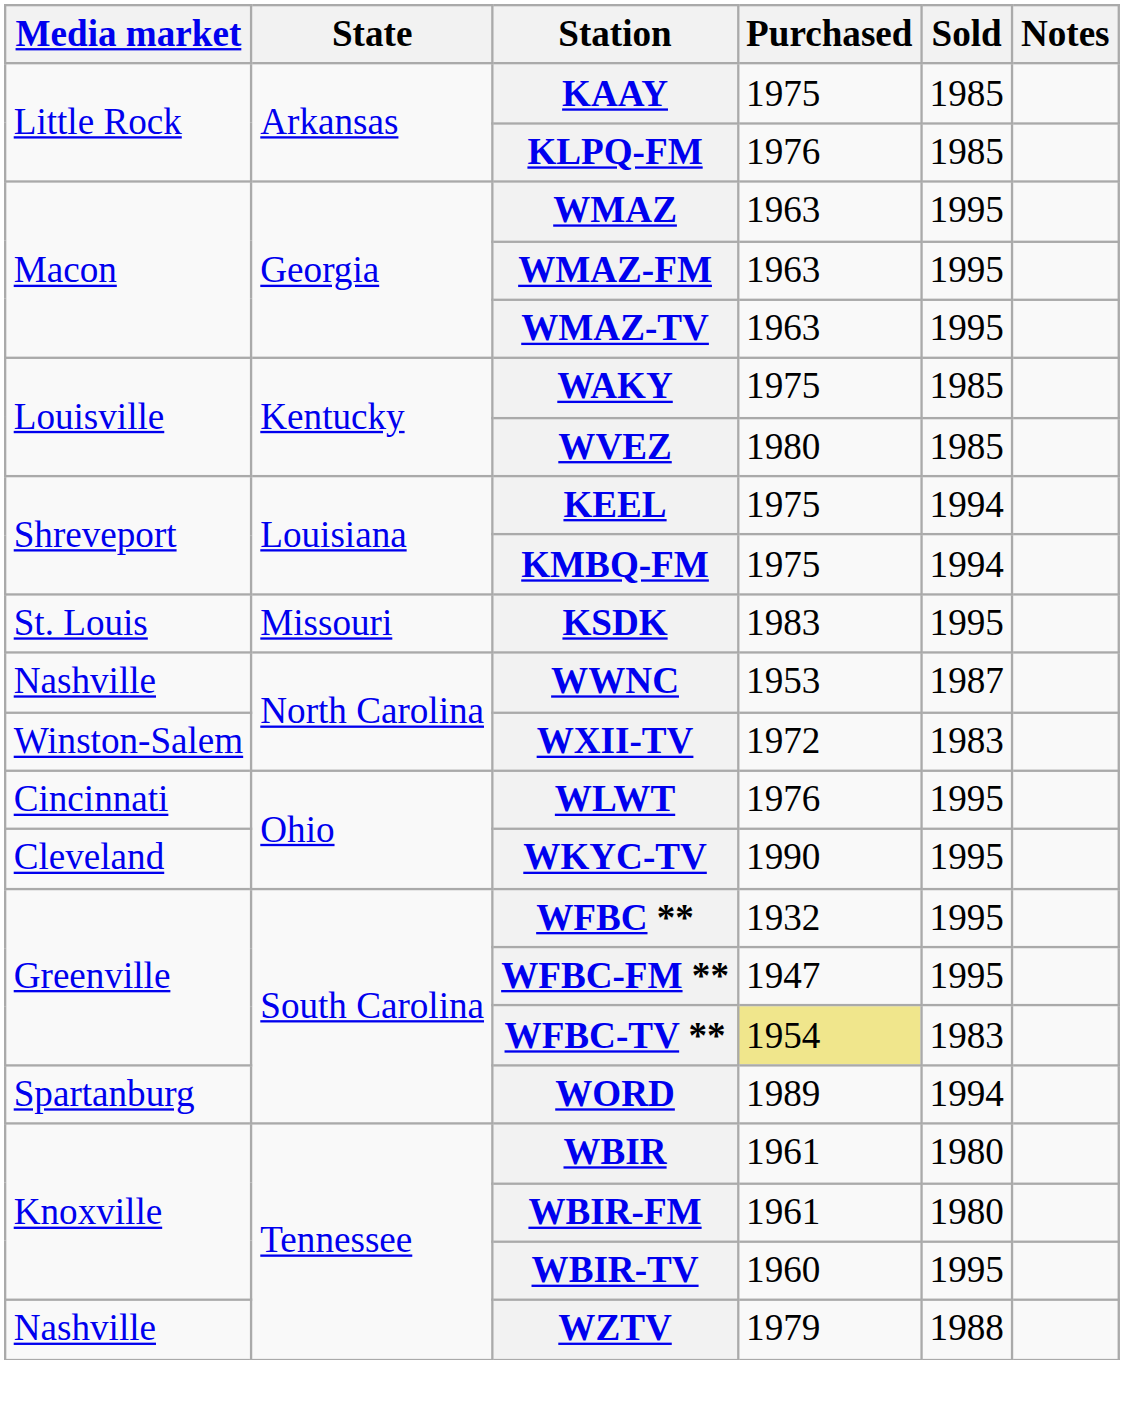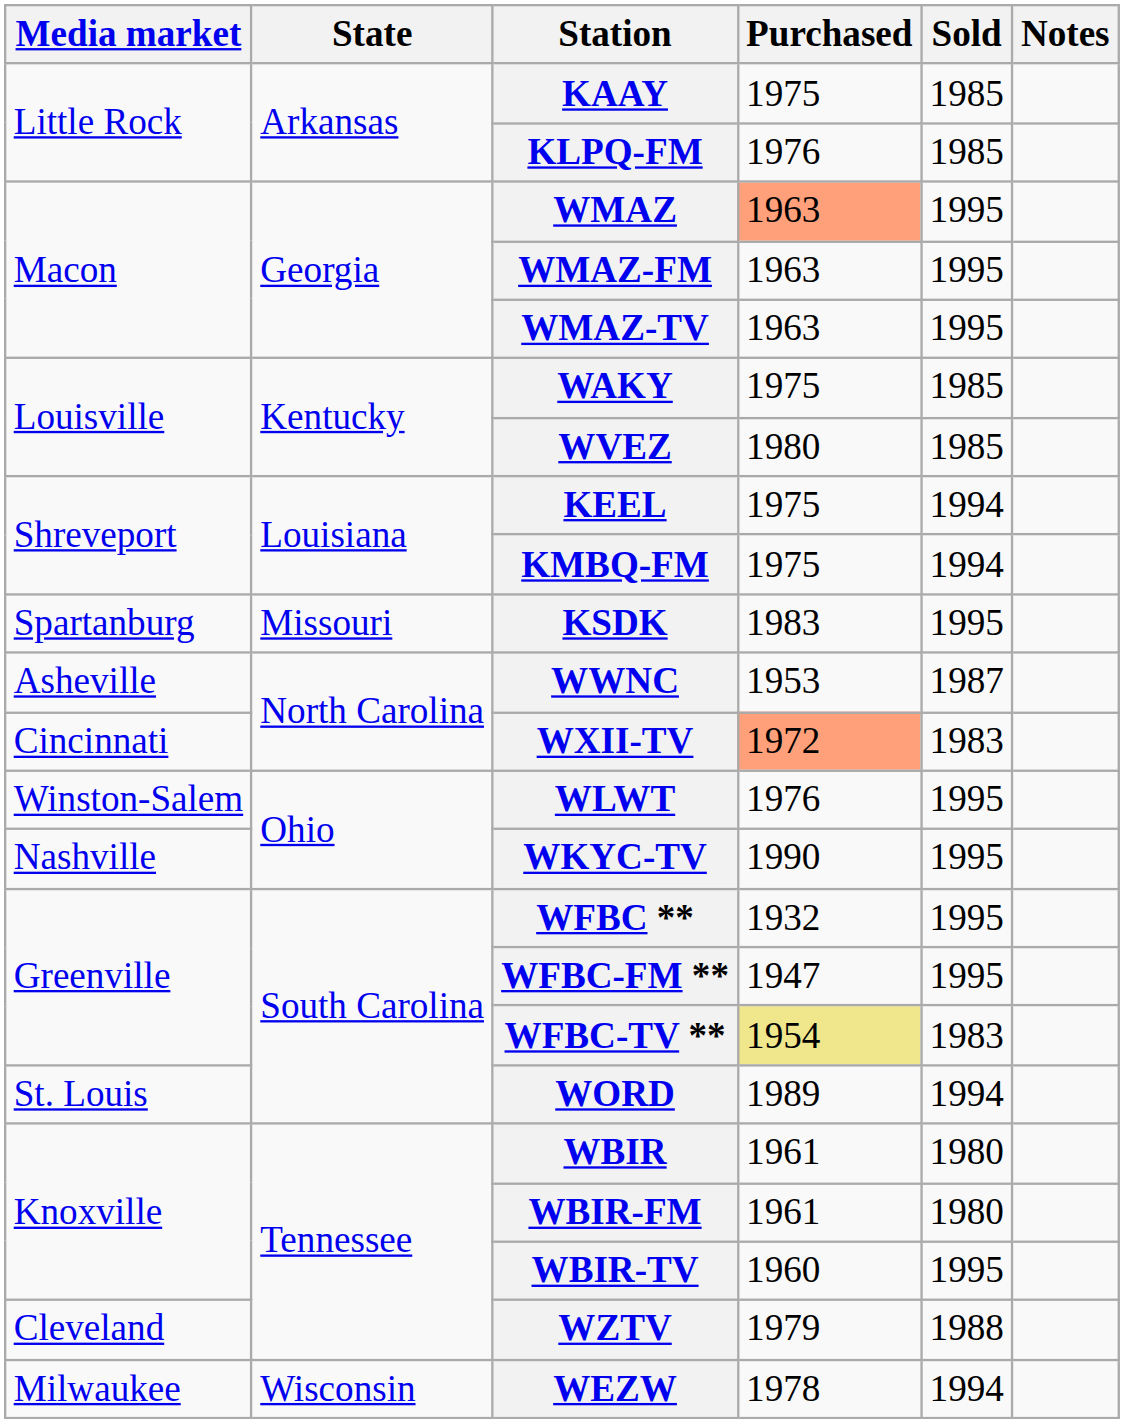WMAZ | Purchased: no background -> lightsalmon background
KSDK | Media market: St. Louis -> Spartanburg
WWNC | Media market: Nashville -> Asheville
WXII-TV | Media market: Winston-Salem -> Cincinnati
WXII-TV | Purchased: no background -> lightsalmon background
WLWT | Media market: Cincinnati -> Winston-Salem
WKYC-TV | Media market: Cleveland -> Nashville
WORD | Media market: Spartanburg -> St. Louis
WZTV | Media market: Nashville -> Cleveland
+ row: Milwaukee | Wisconsin | WEZW | 1978 | 1994
